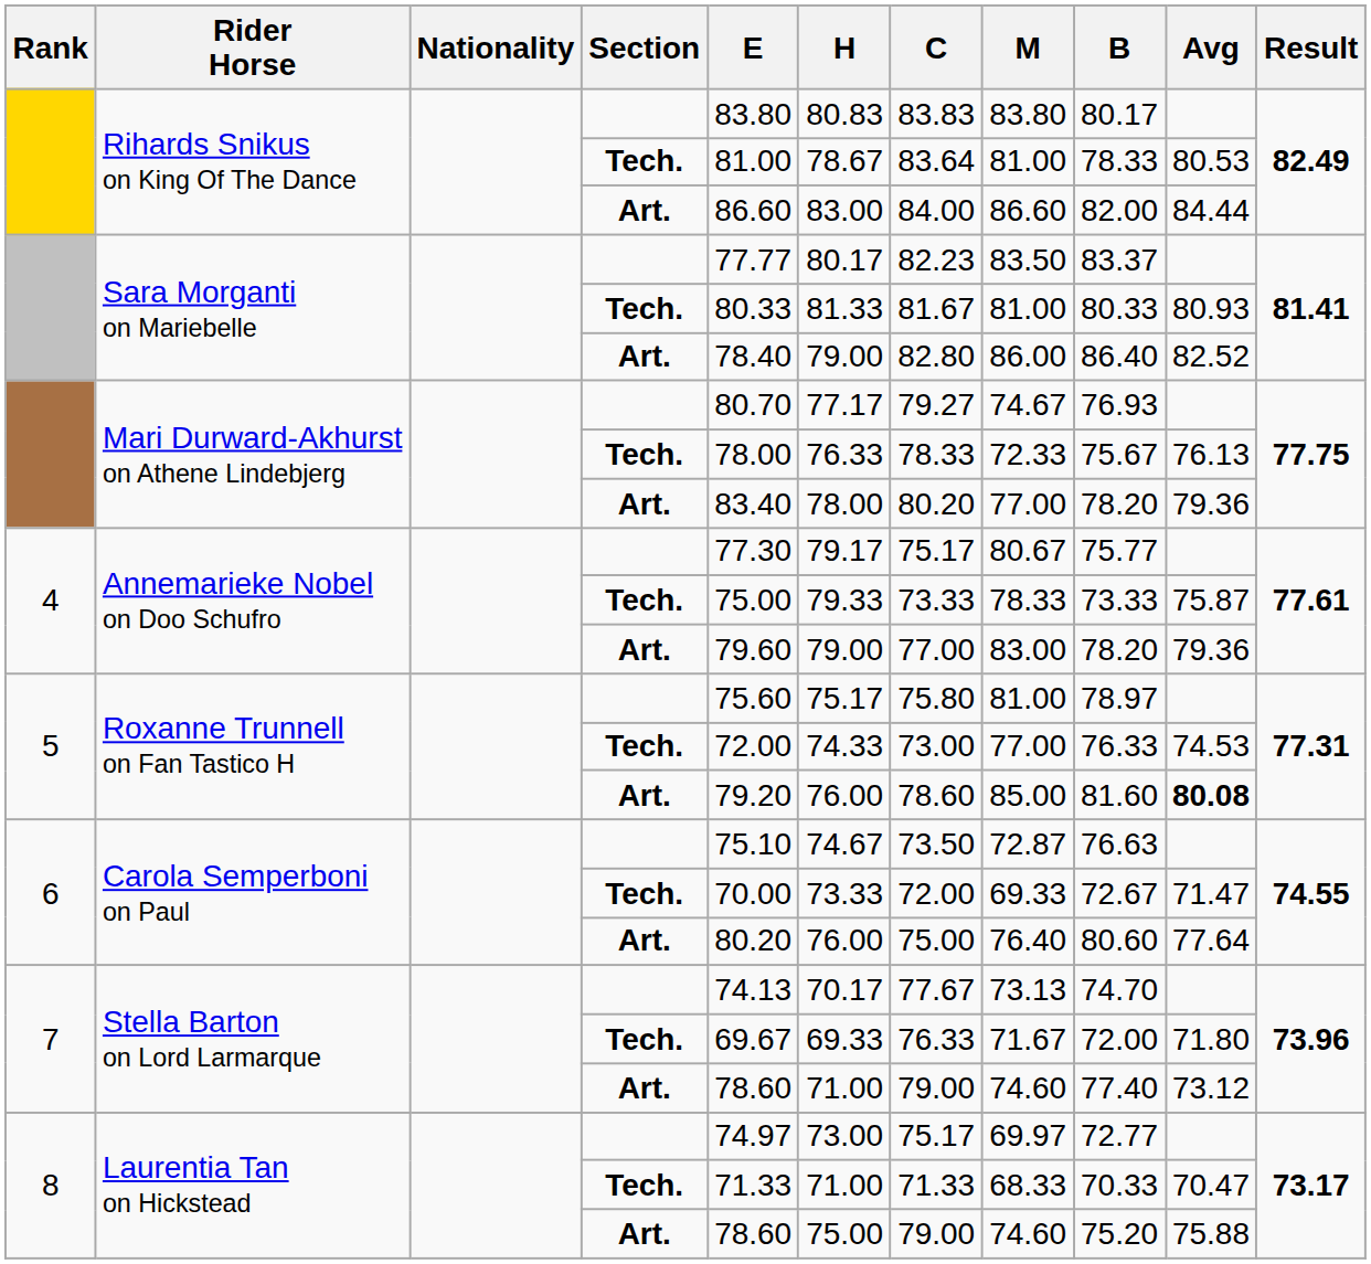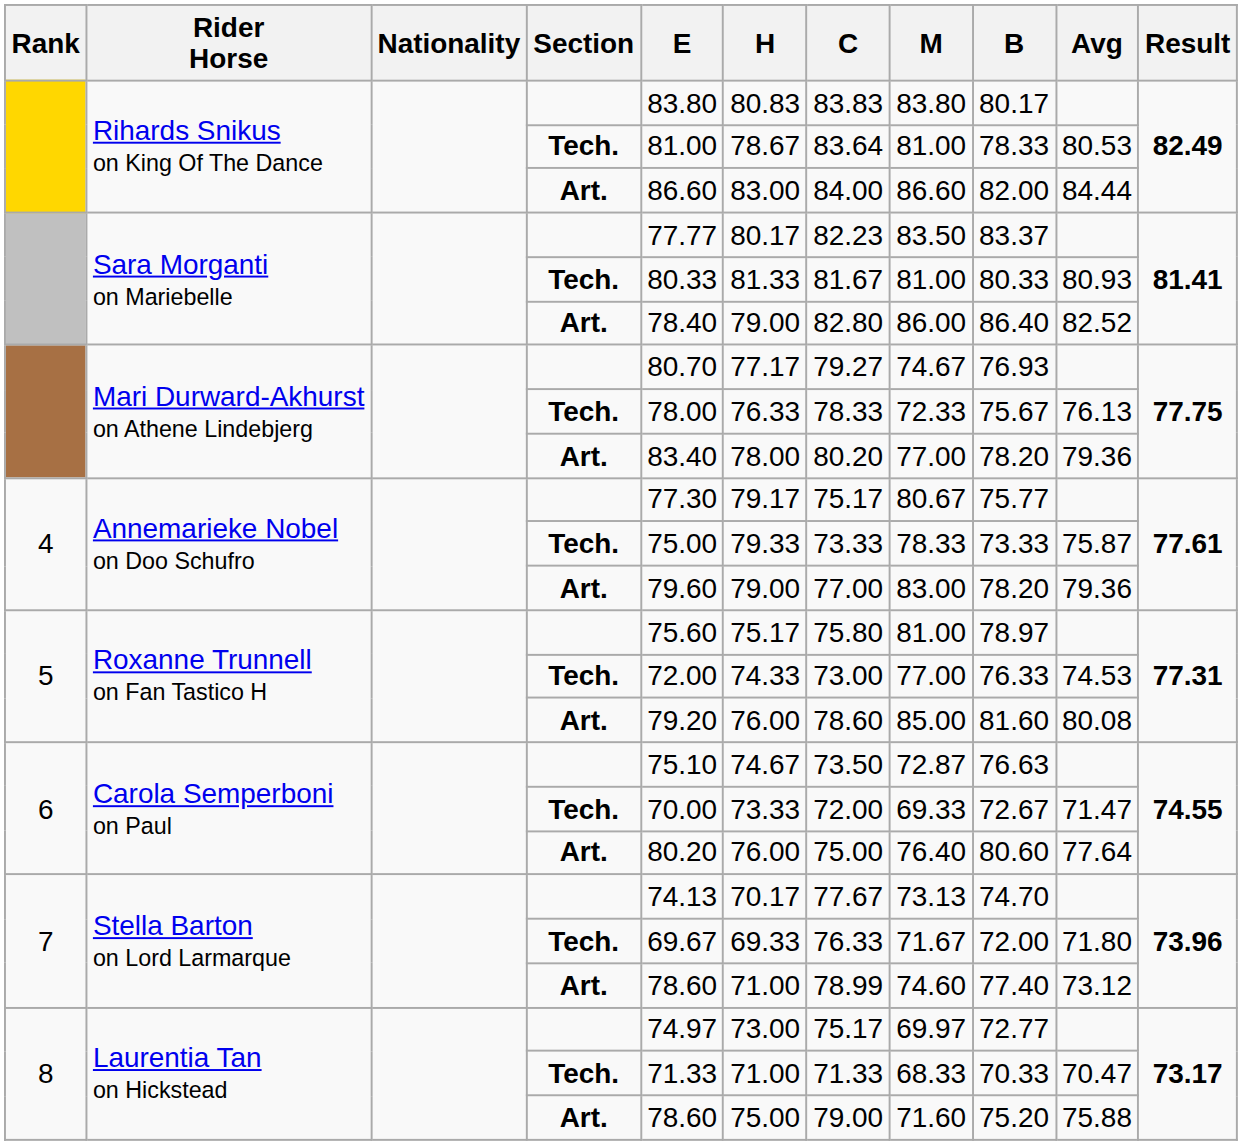Roxanne Trunnell on Fan Tastico H / Art. | Avg: bold -> normal
Stella Barton on Lord Larmarque / Art. | C: 79.00 -> 78.99
Laurentia Tan on Hickstead / Art. | M: 74.60 -> 71.60
